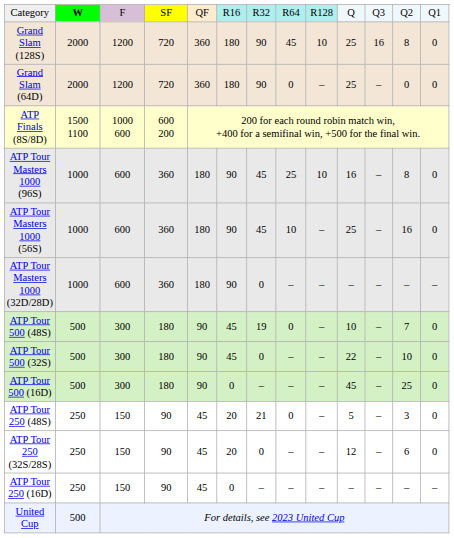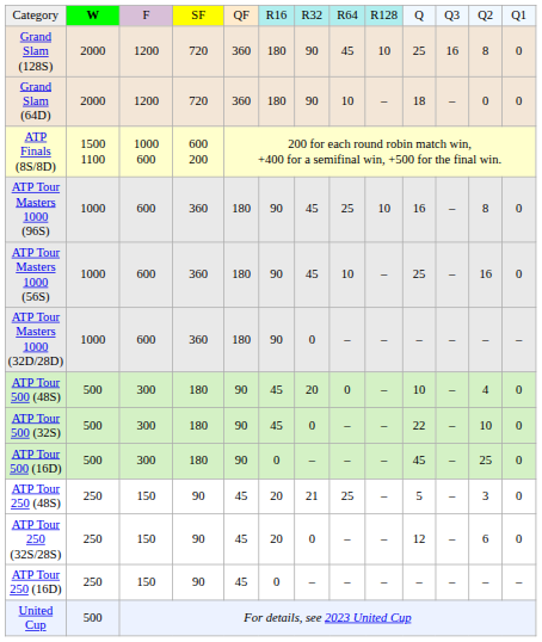Grand Slam (64D) | column 8: 0 -> 10
Grand Slam (64D) | column 10: 25 -> 18
ATP Tour 500 (48S) | column 7: 19 -> 20
ATP Tour 500 (48S) | column 12: 7 -> 4
ATP Tour 250 (48S) | column 8: 0 -> 25
